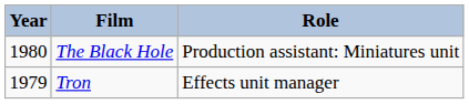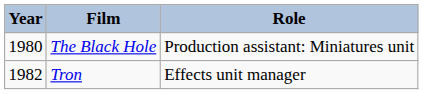Tron | Year: 1979 -> 1982
